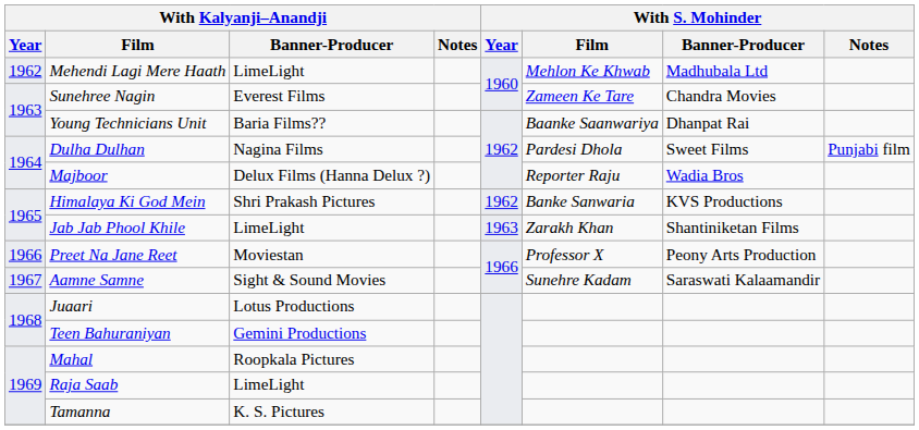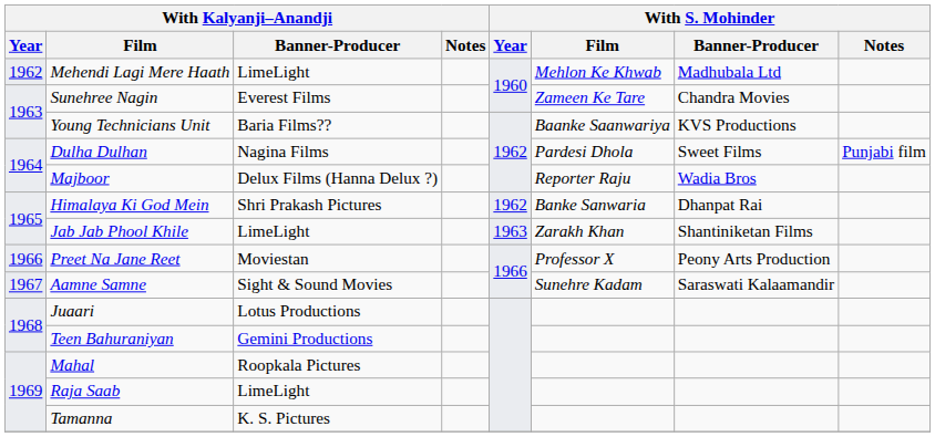Young Technicians Unit | With S. Mohinder / Banner-Producer: Dhanpat Rai -> KVS Productions
Himalaya Ki God Mein | With S. Mohinder / Banner-Producer: KVS Productions -> Dhanpat Rai
